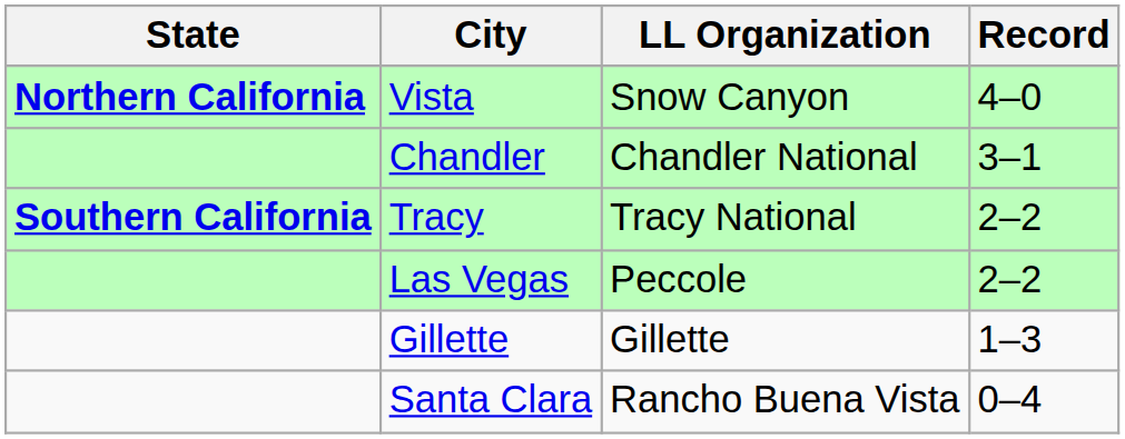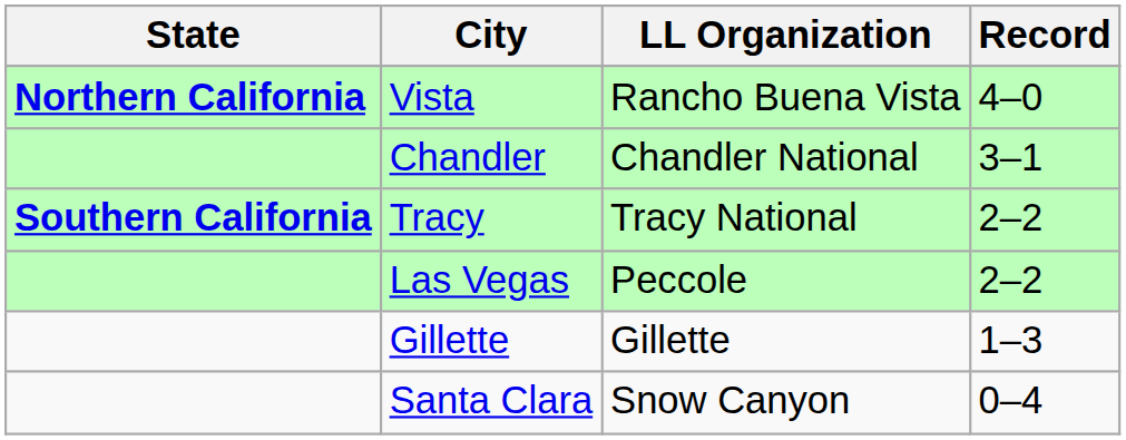Vista | LL Organization: Snow Canyon -> Rancho Buena Vista
Santa Clara | LL Organization: Rancho Buena Vista -> Snow Canyon
